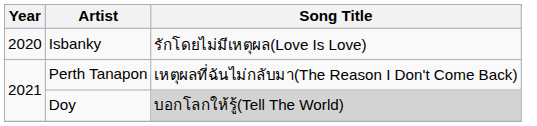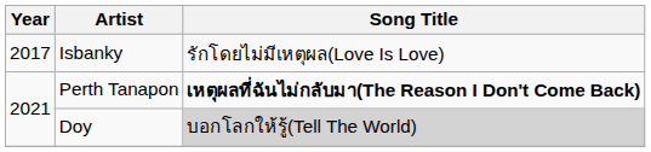Isbanky | Year: 2020 -> 2017
Perth Tanapon | Song Title: normal -> bold
